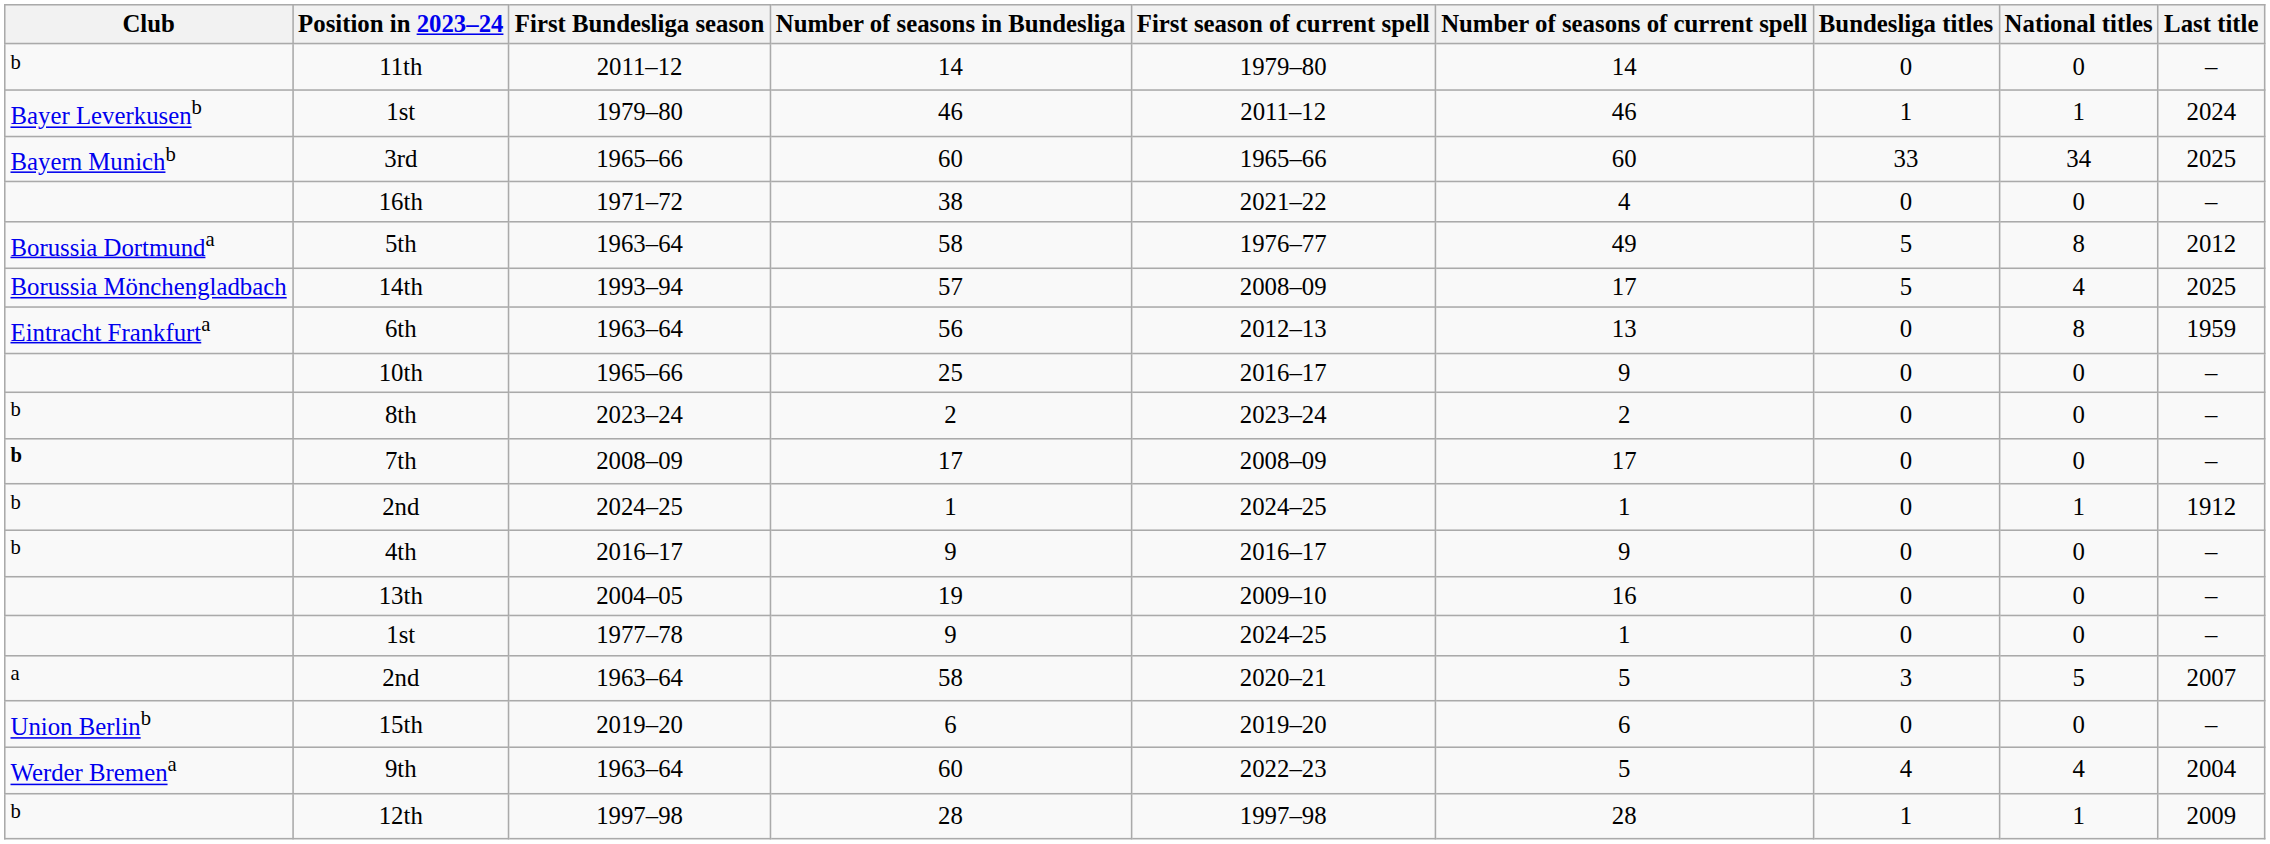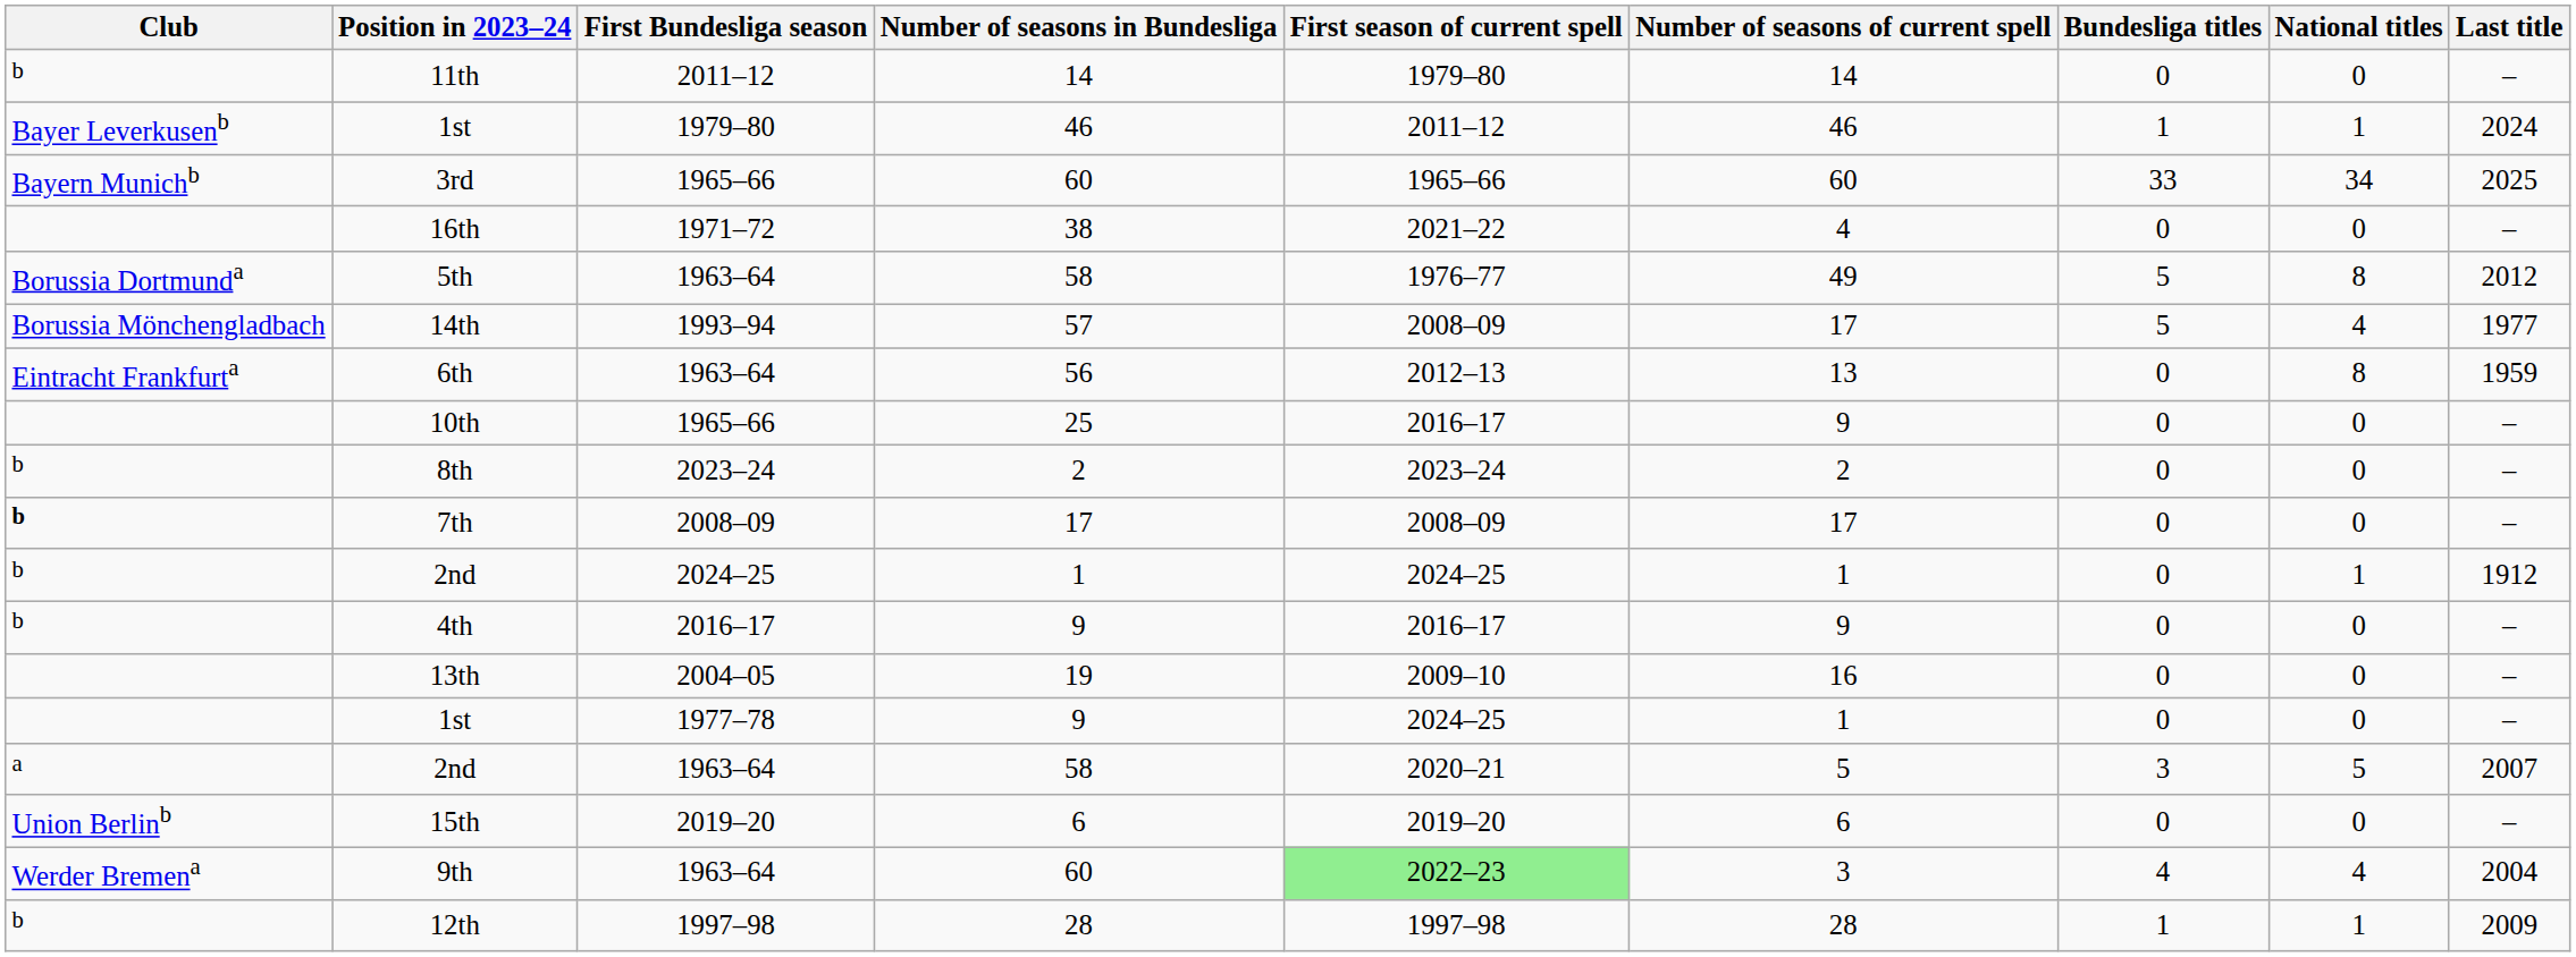14th | Last title: 2025 -> 1977
9th | First season of current spell: no background -> lightgreen background
9th | Number of seasons of current spell: 5 -> 3
